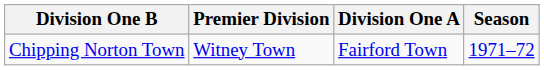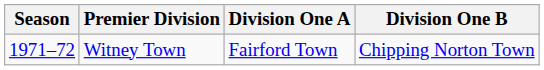columns swapped: Season <-> Division One B
